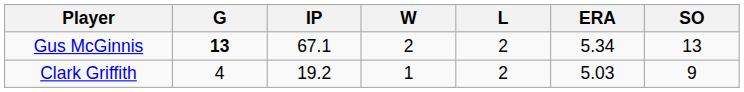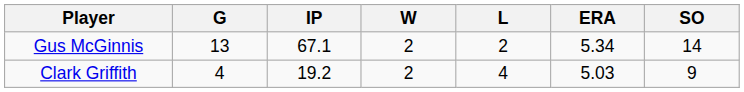Gus McGinnis | G: bold -> normal
Gus McGinnis | SO: 13 -> 14
Clark Griffith | W: 1 -> 2
Clark Griffith | L: 2 -> 4
